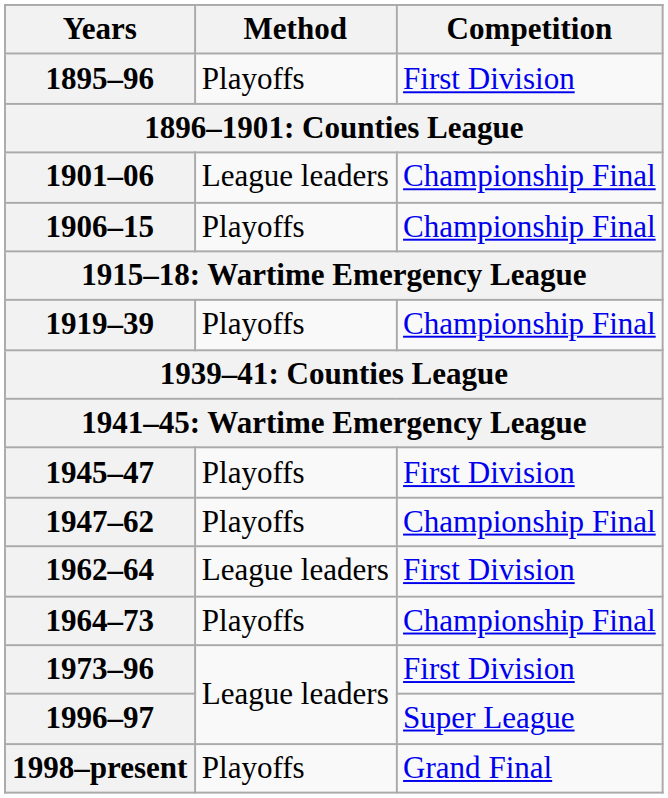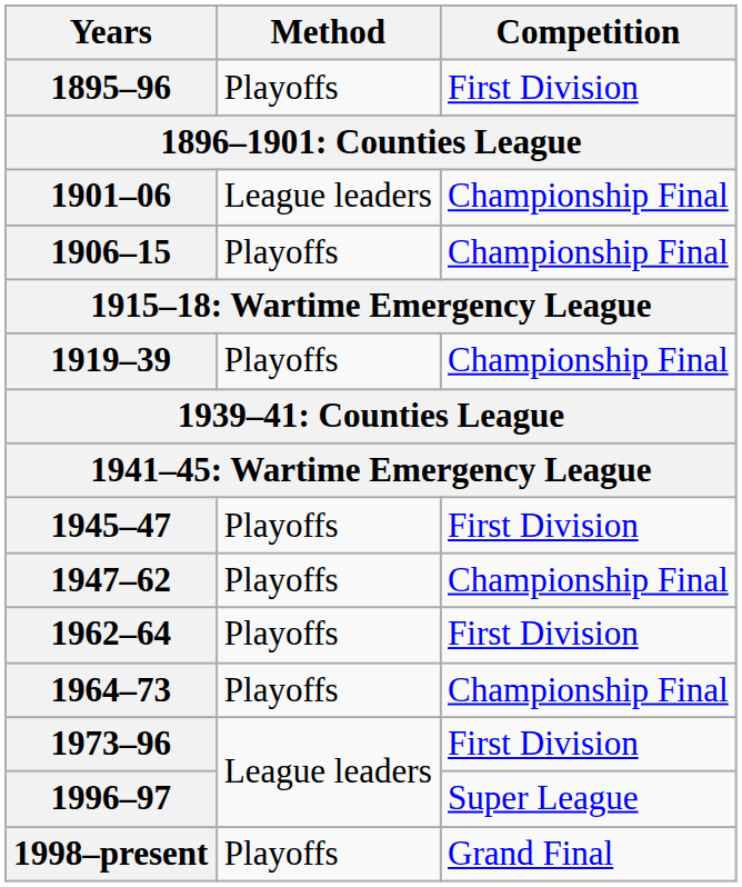1962–64 | Method: League leaders -> Playoffs
